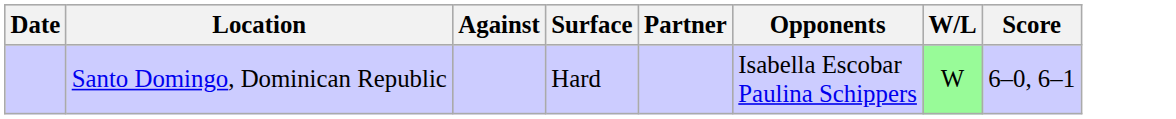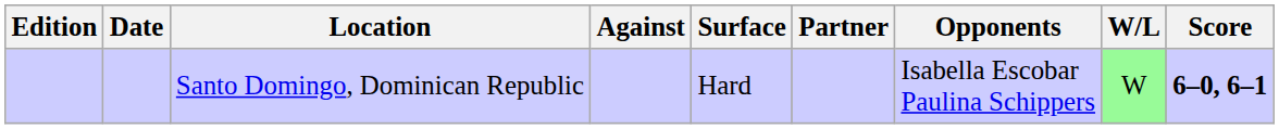+ column: Edition
Santo Domingo, Dominican Republic | Score: normal -> bold
